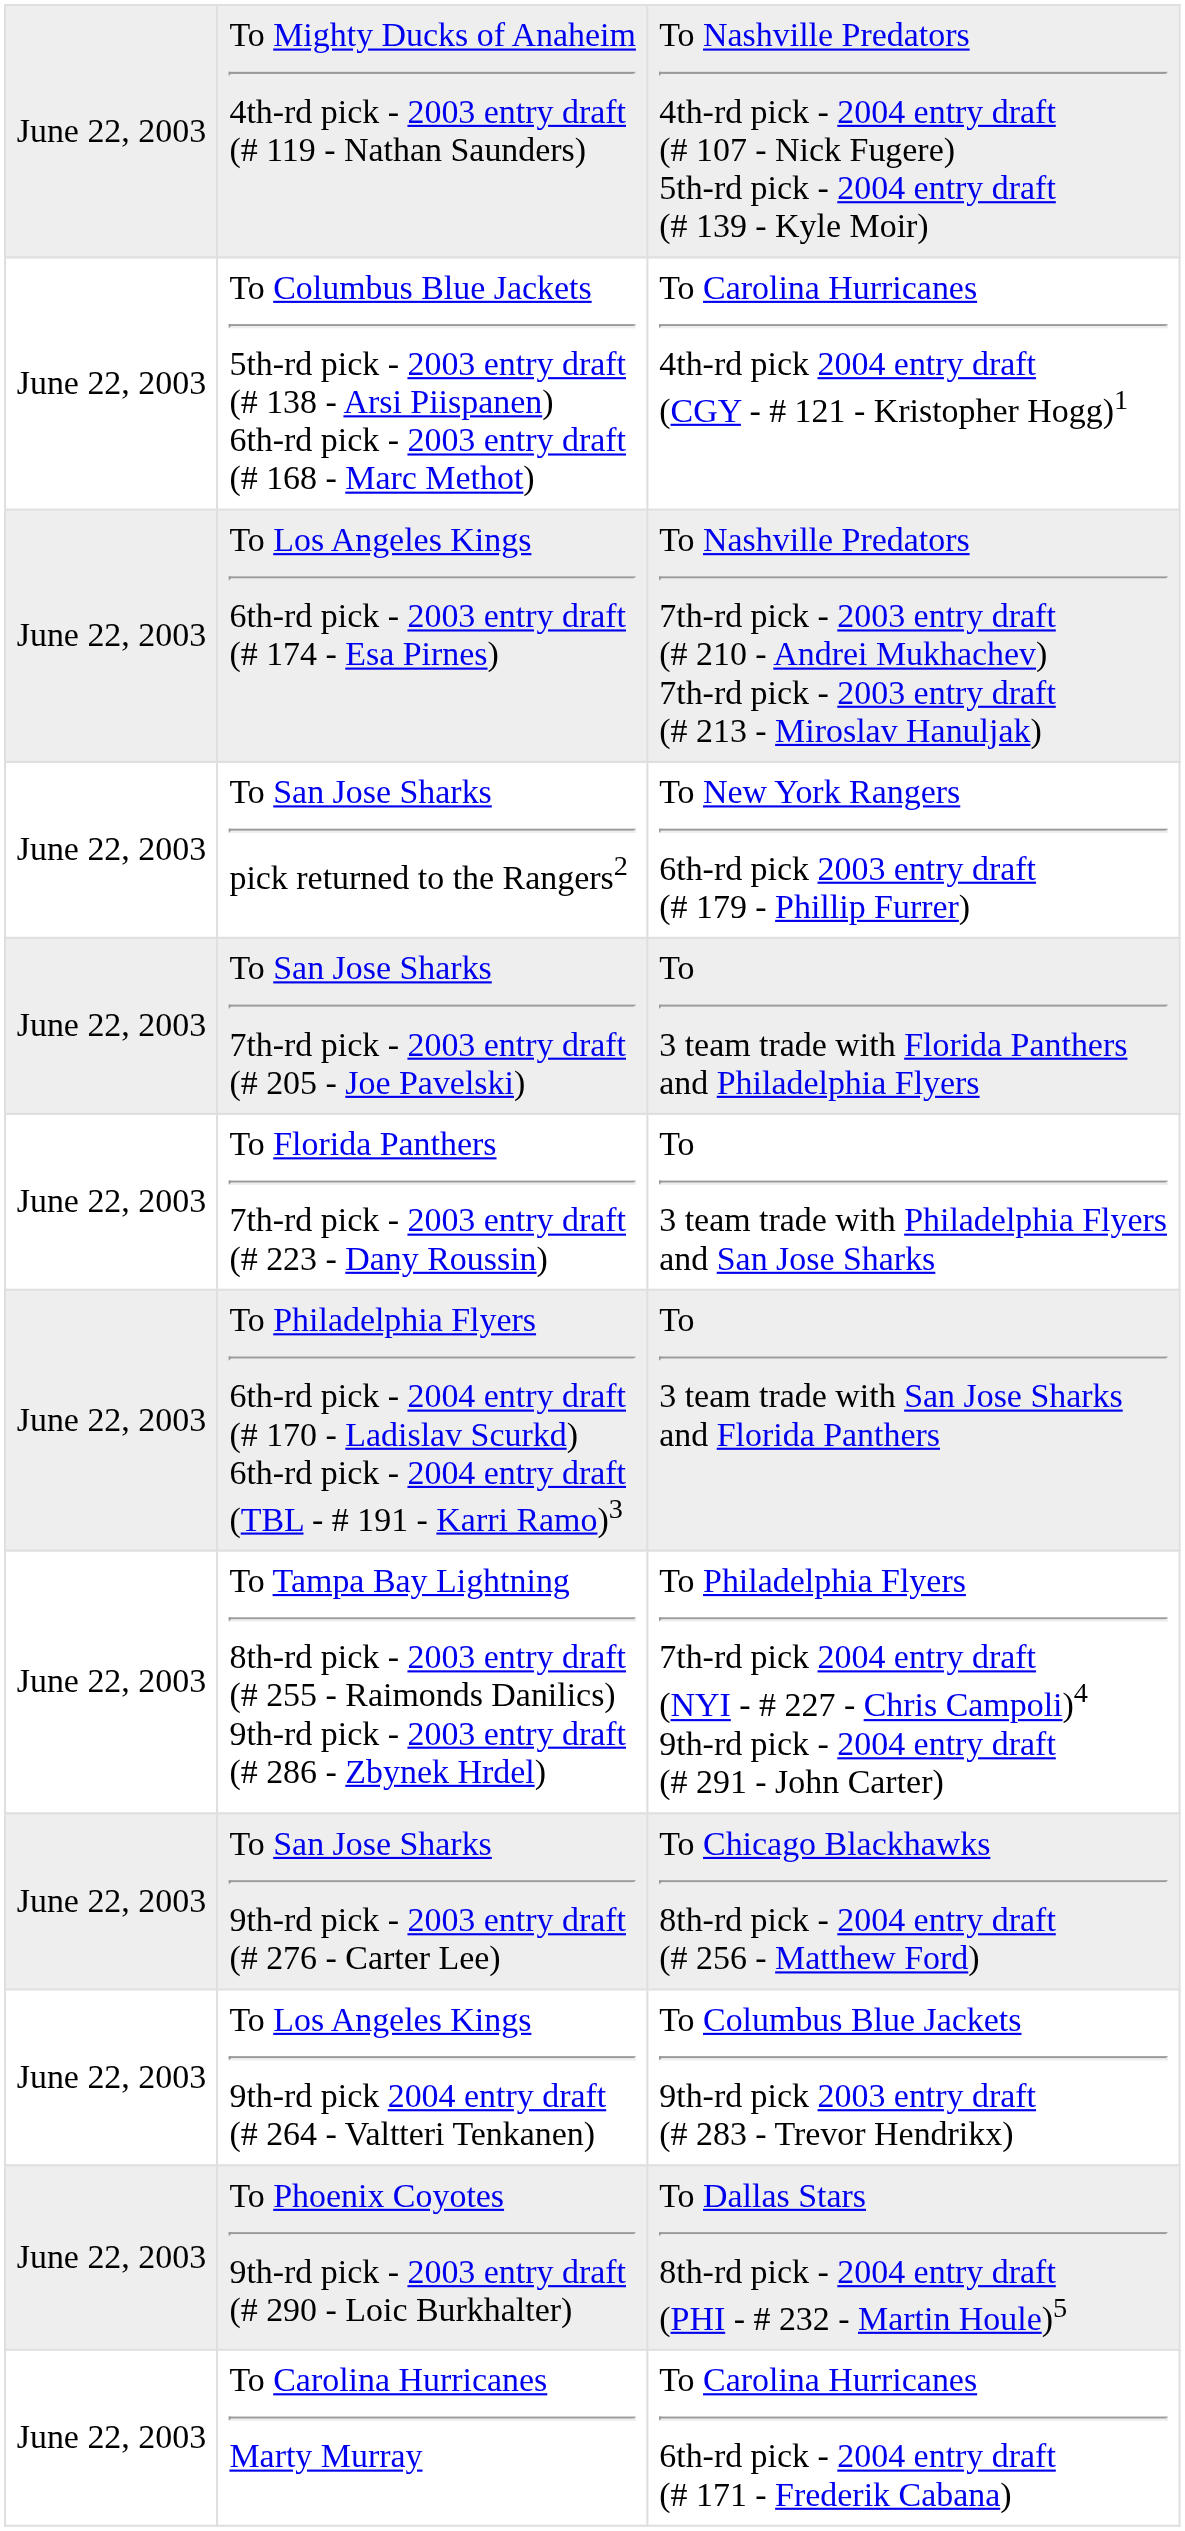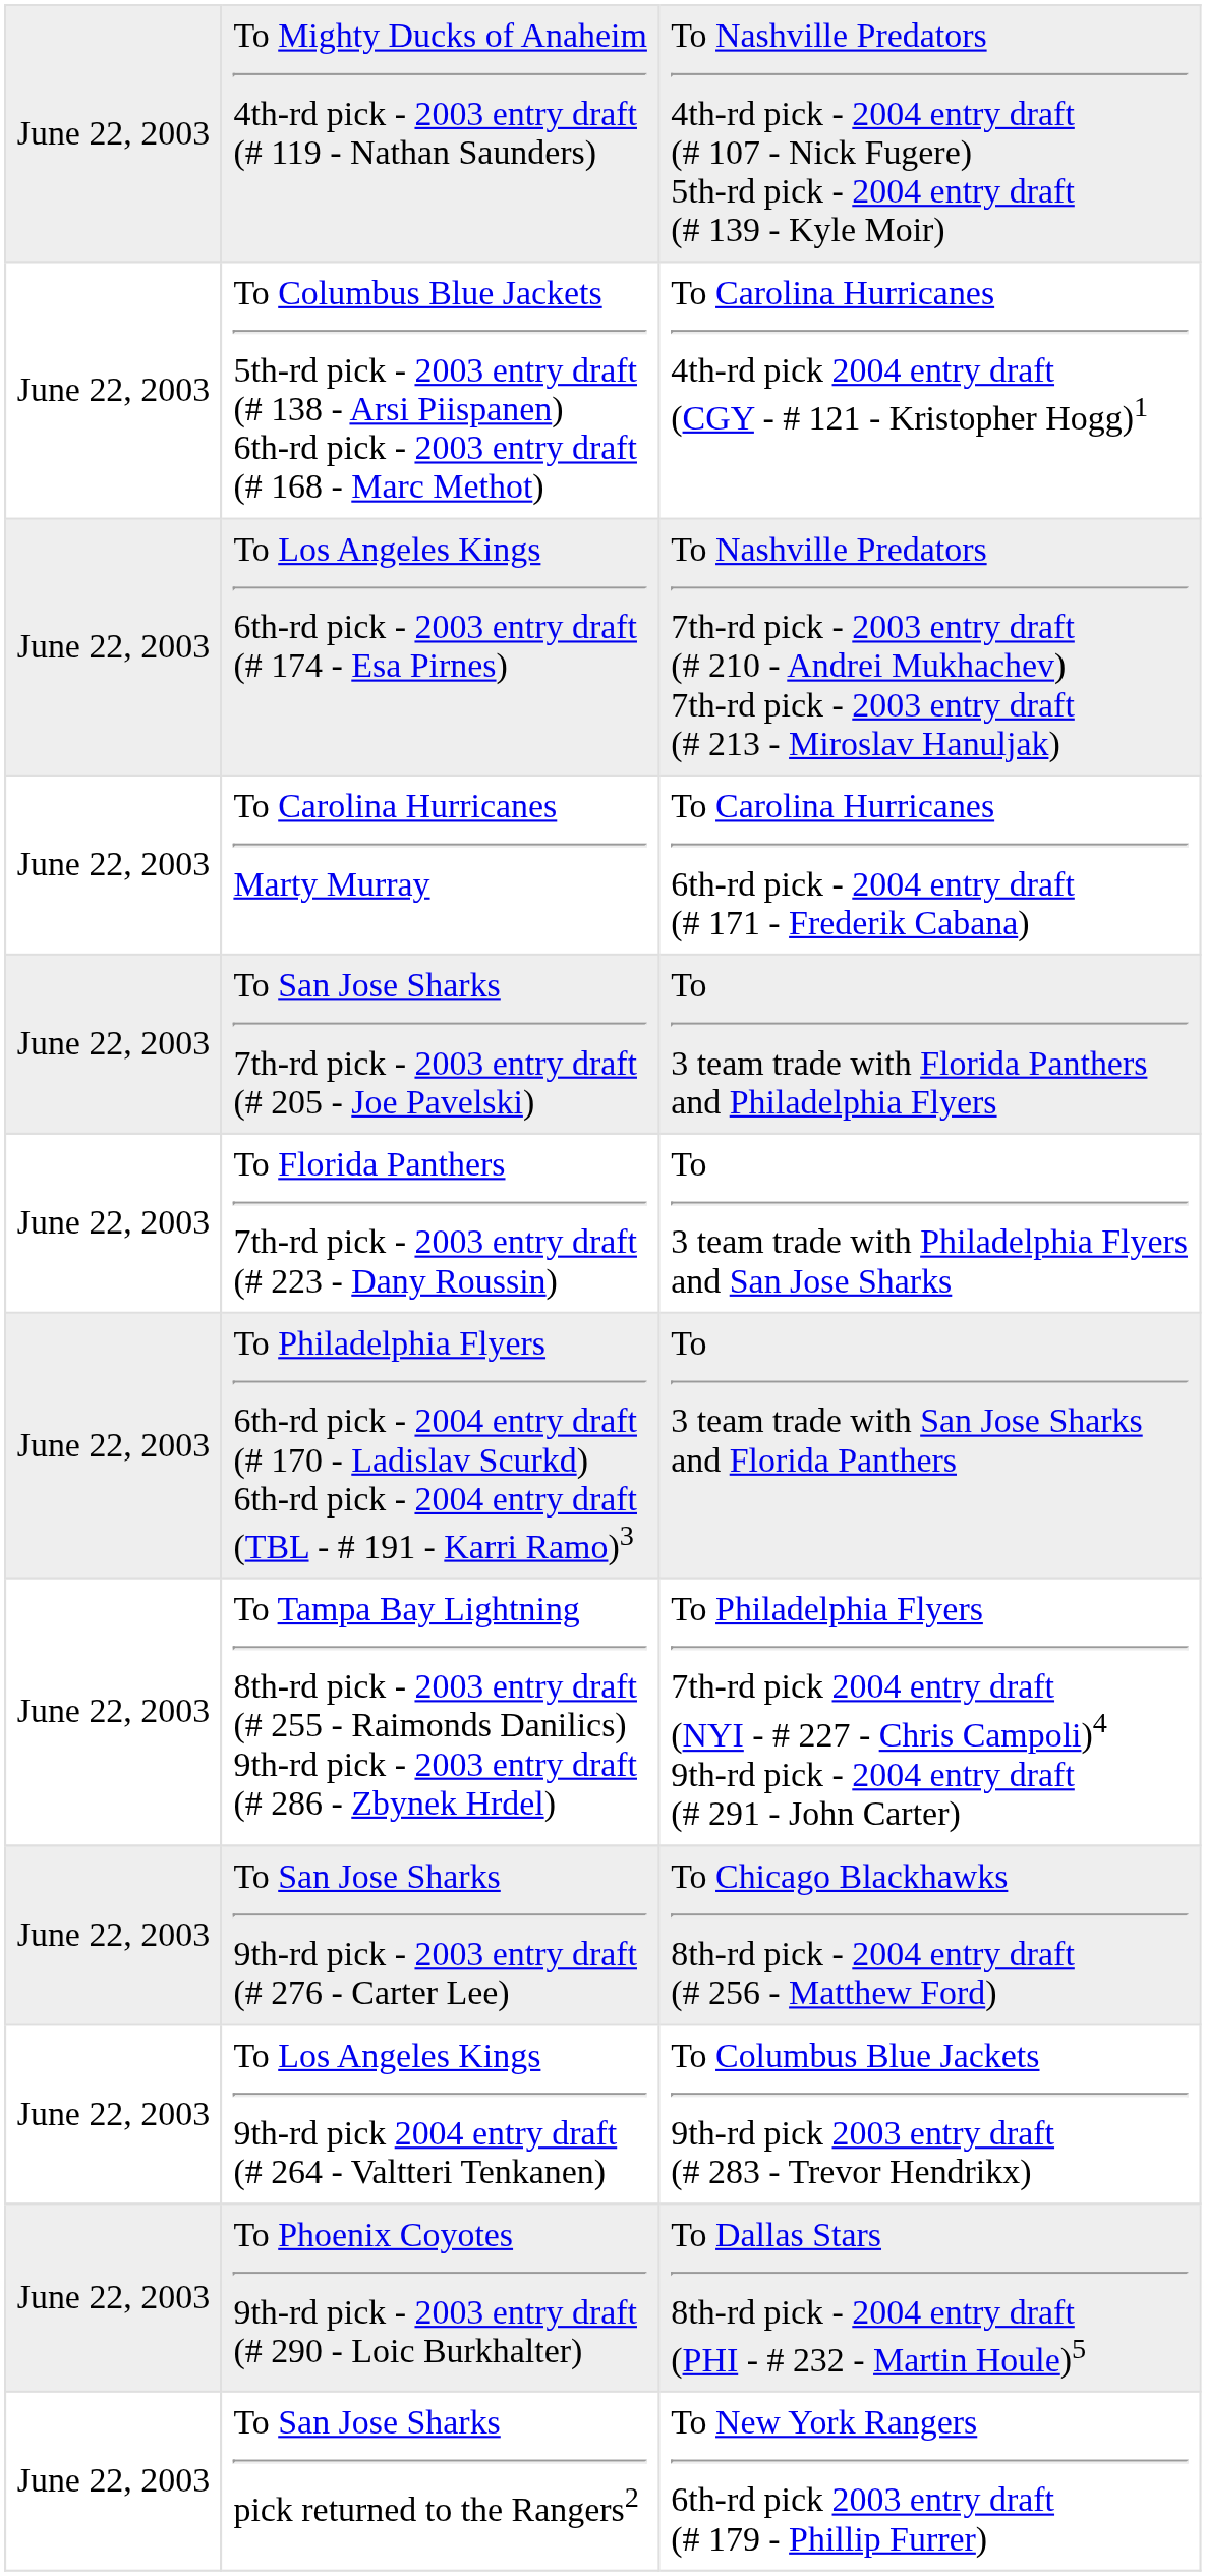rows swapped: To San Jose Sharks pick returned to the Rangers2 <-> To Carolina Hurricanes Marty Murray
